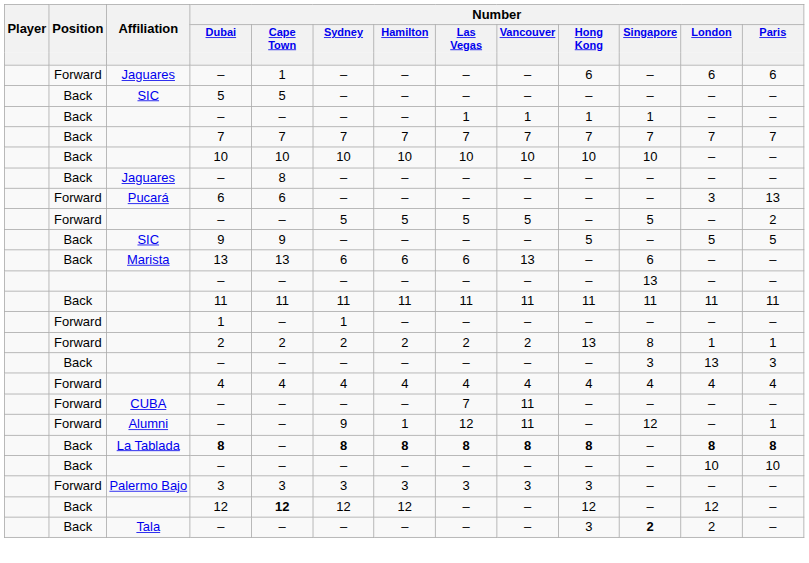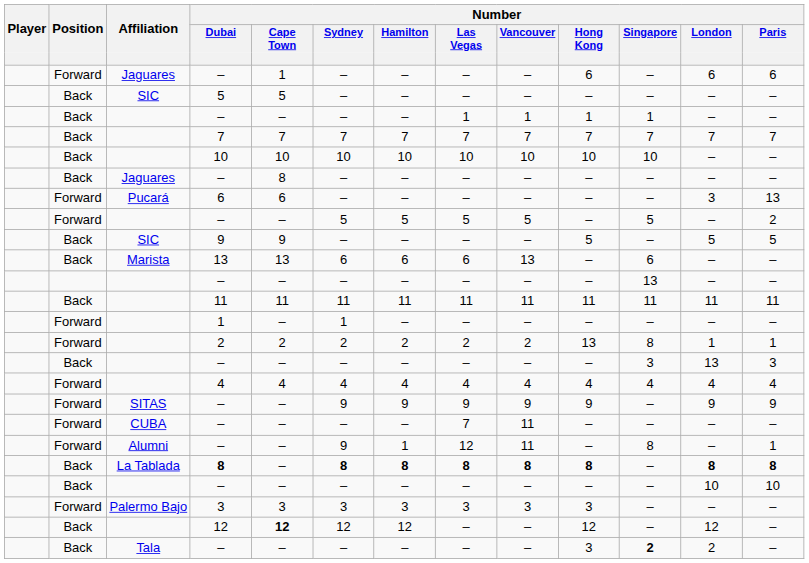+ row: Forward | SITAS | – | – | 9 | 9 | 9 | 9 | 9 | – | 9 | 9
Alumni / – | Number / Singapore: 12 -> 8
